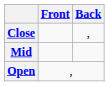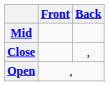rows swapped: Close <-> Mid
